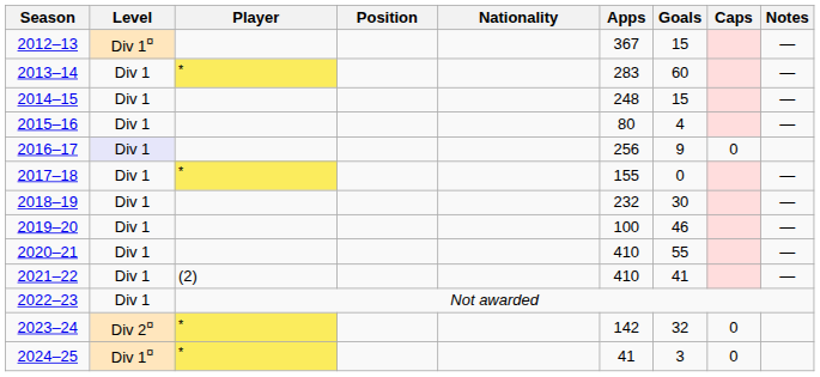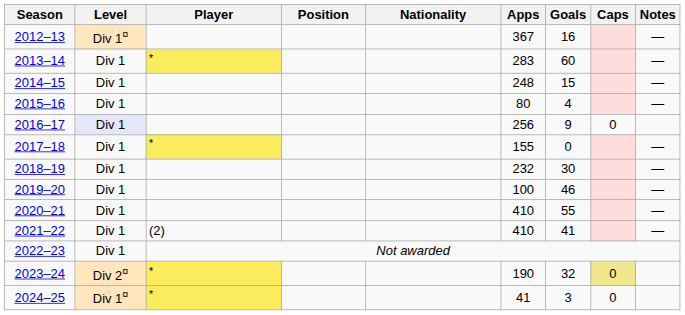2012–13 | Goals: 15 -> 16
2023–24 | Apps: 142 -> 190
2023–24 | Caps: no background -> khaki background
